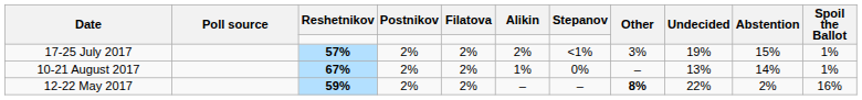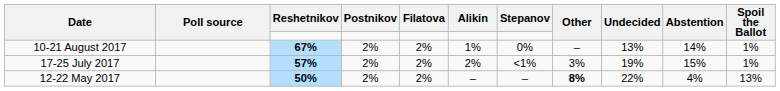rows swapped: 10-21 August 2017 <-> 17-25 July 2017
12-22 May 2017 | Reshetnikov: 59% -> 50%
12-22 May 2017 | Abstention: 2% -> 4%
12-22 May 2017 | Spoil the Ballot: 16% -> 13%
